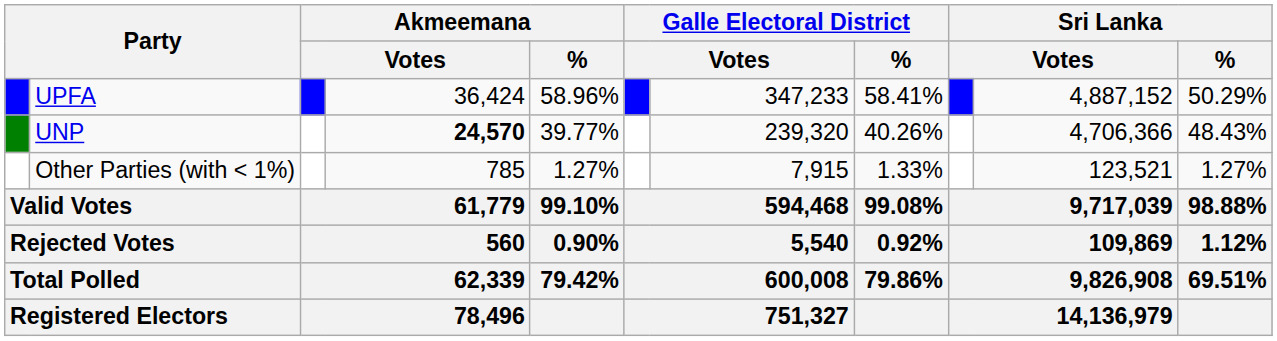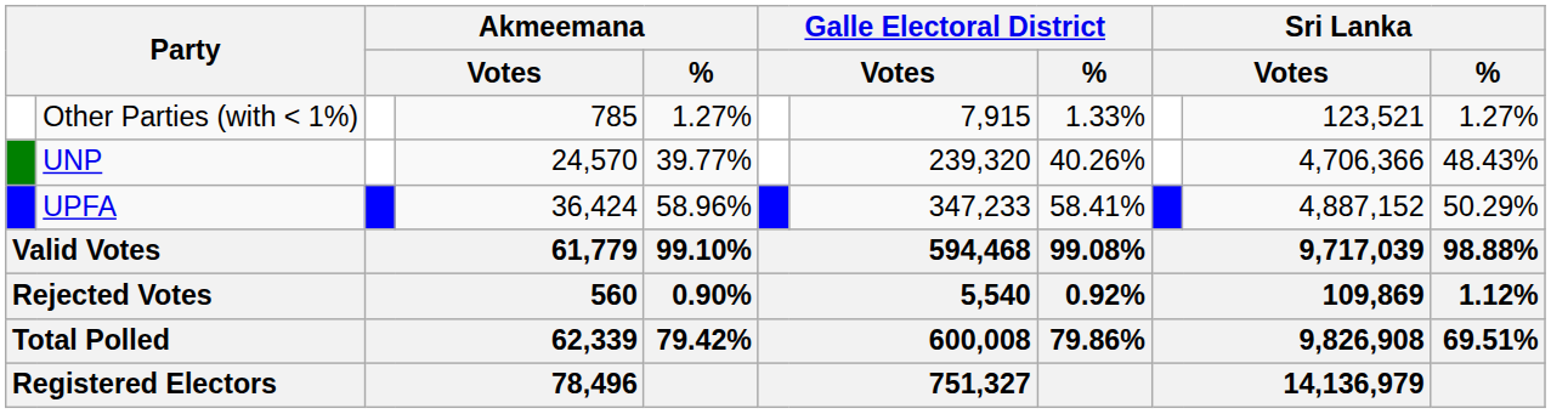rows swapped: UPFA <-> Other Parties (with < 1%)
UNP | column 4: bold -> normal
